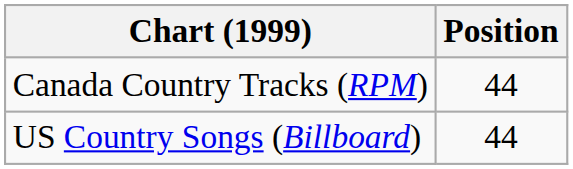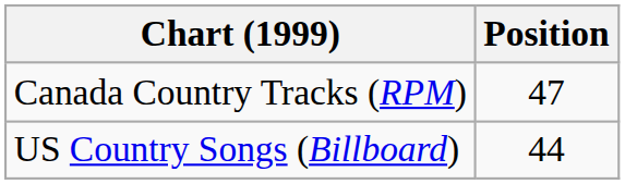Canada Country Tracks (RPM) | Position: 44 -> 47
